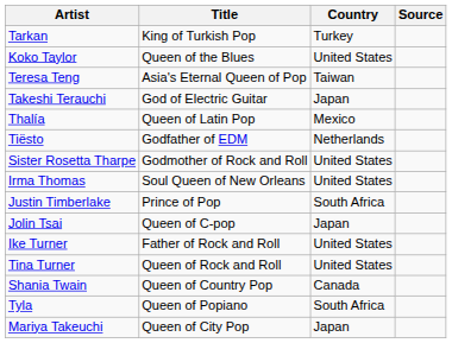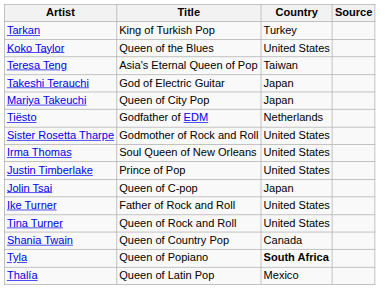rows swapped: Thalía <-> Mariya Takeuchi
Justin Timberlake | Country: South Africa -> United States
Tyla | Country: normal -> bold
